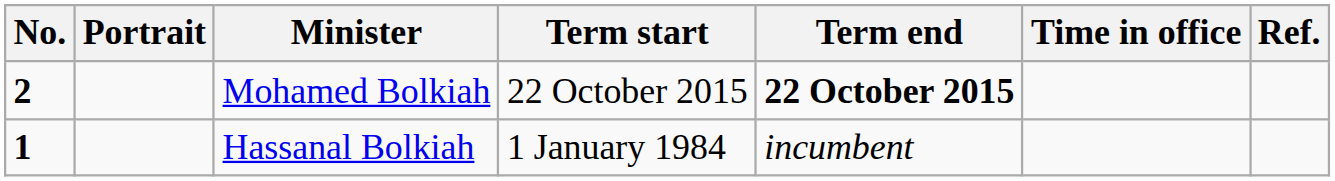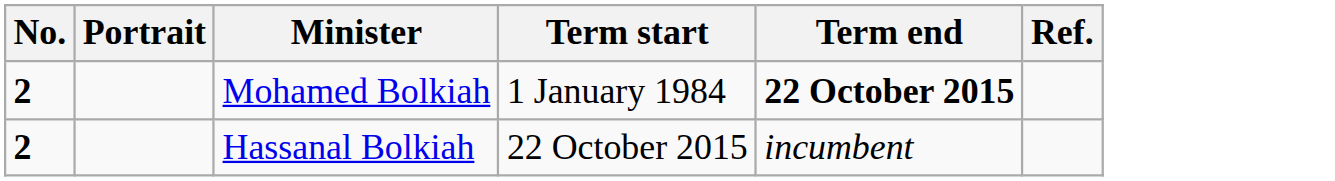- column: Time in office
Mohamed Bolkiah | Term start: 22 October 2015 -> 1 January 1984
Hassanal Bolkiah | No.: 1 -> 2
Hassanal Bolkiah | Term start: 1 January 1984 -> 22 October 2015
